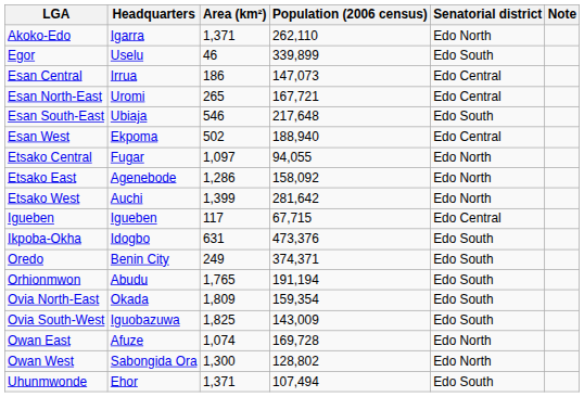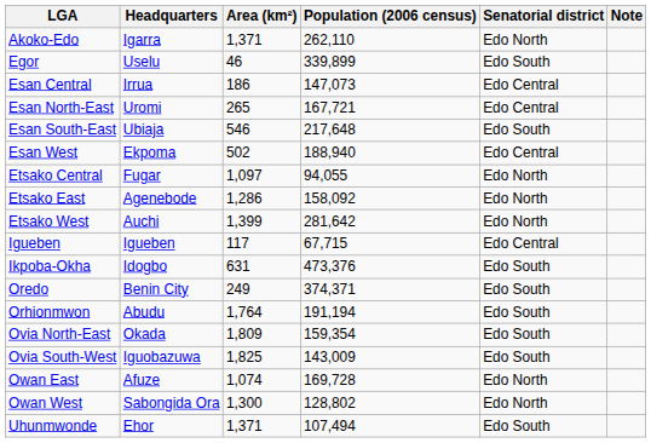Orhionmwon | Area (km²): 1,765 -> 1,764
